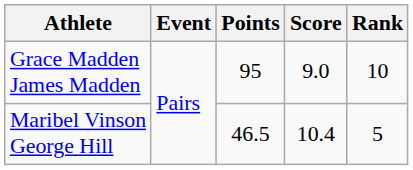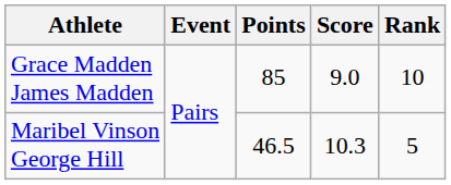Grace Madden James Madden | Points: 95 -> 85
Maribel Vinson George Hill | Score: 10.4 -> 10.3
